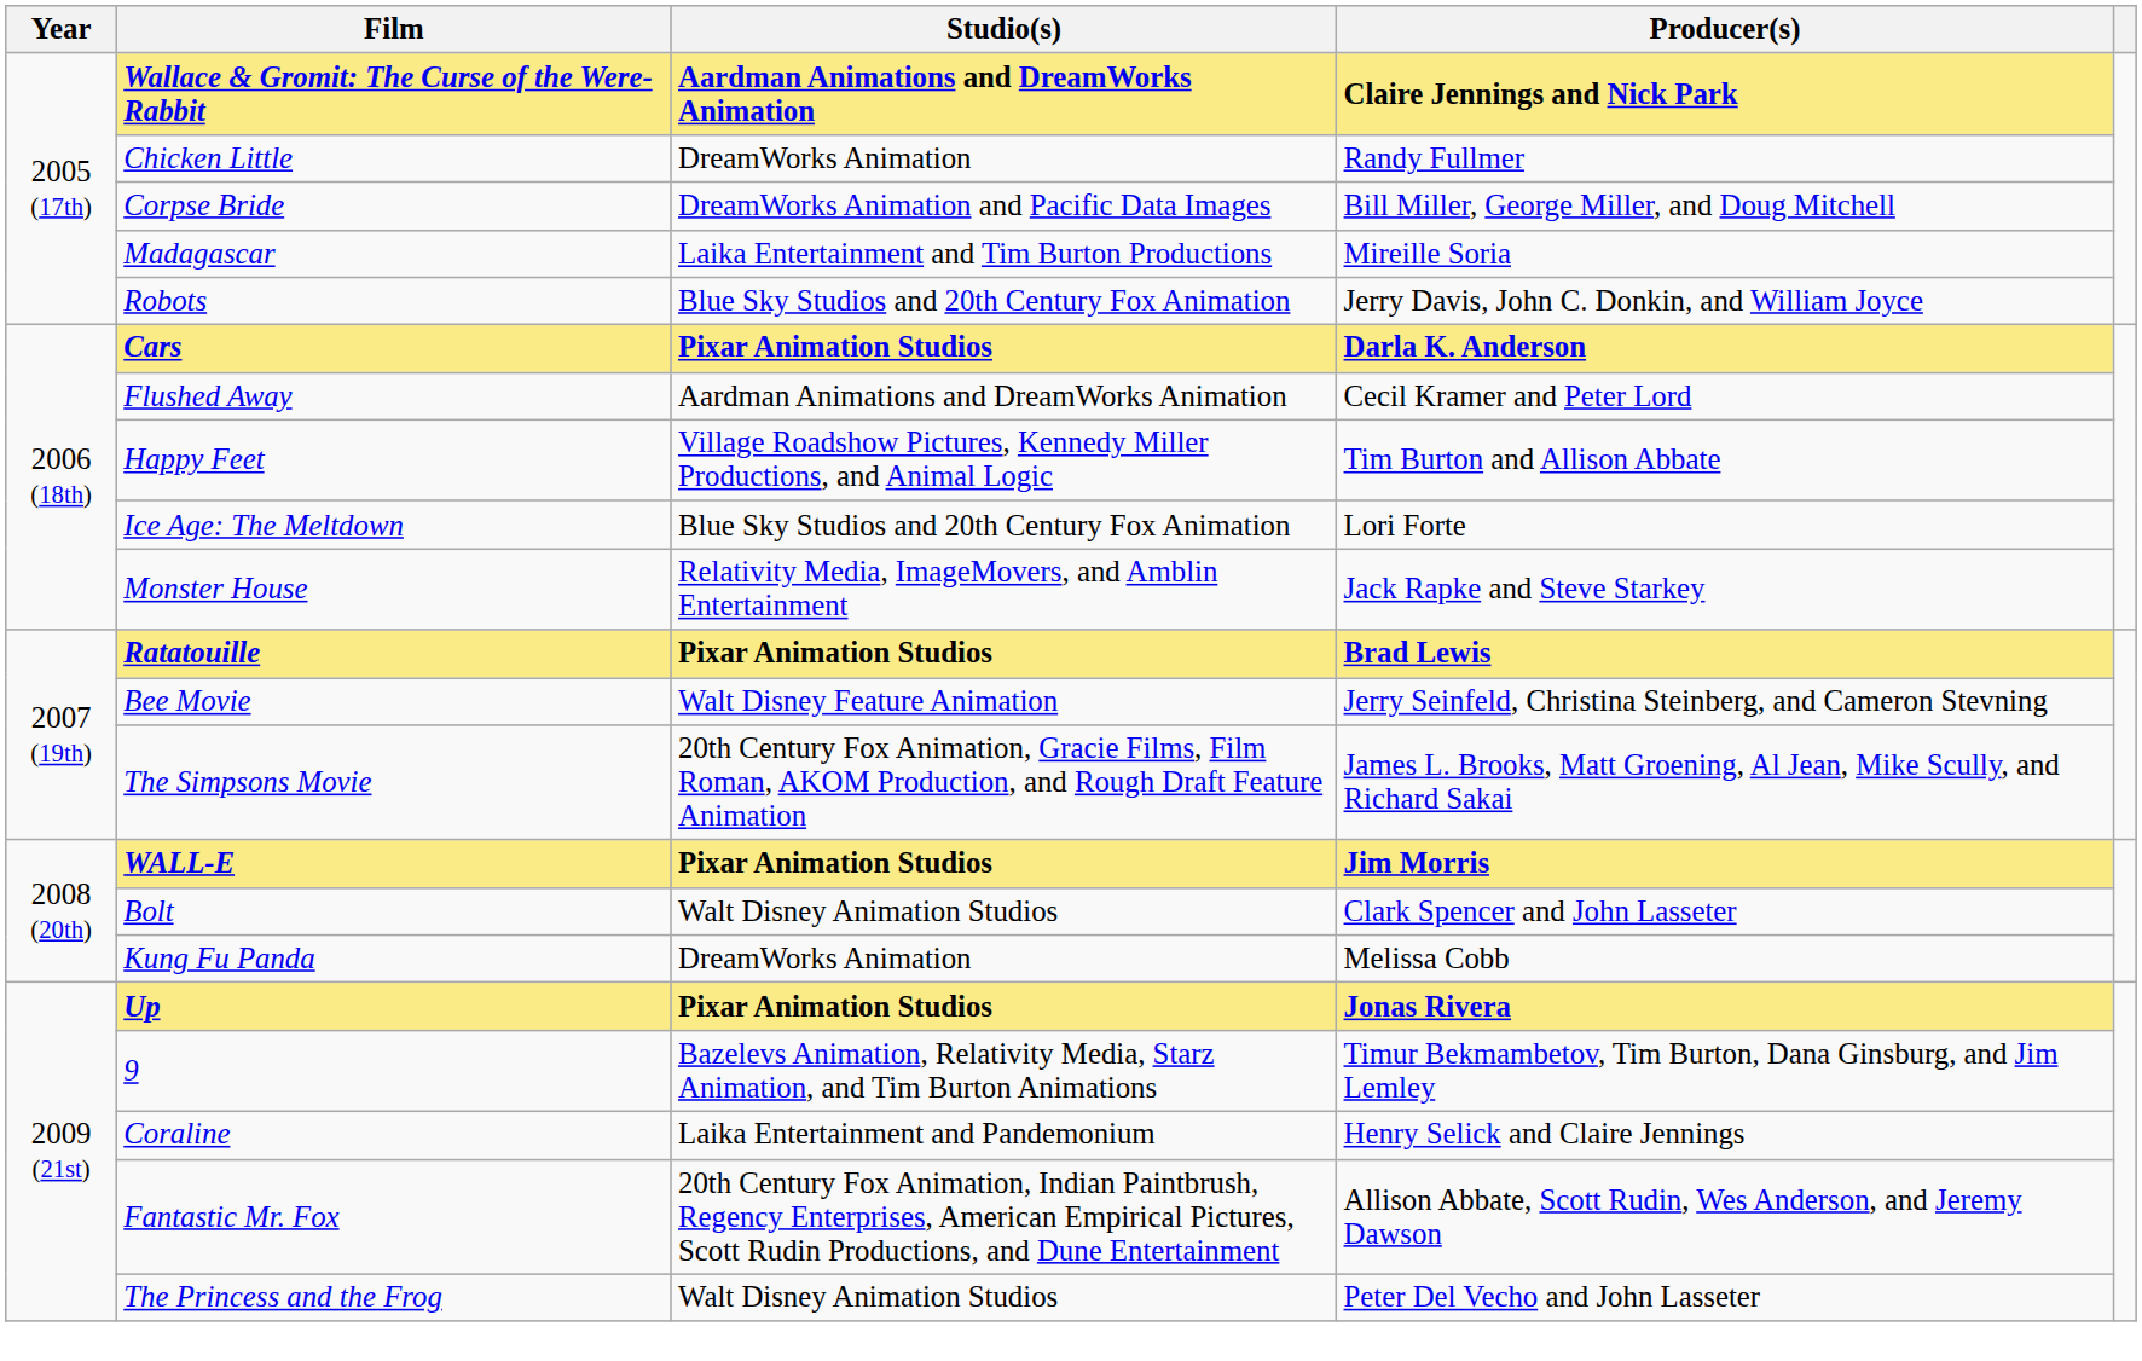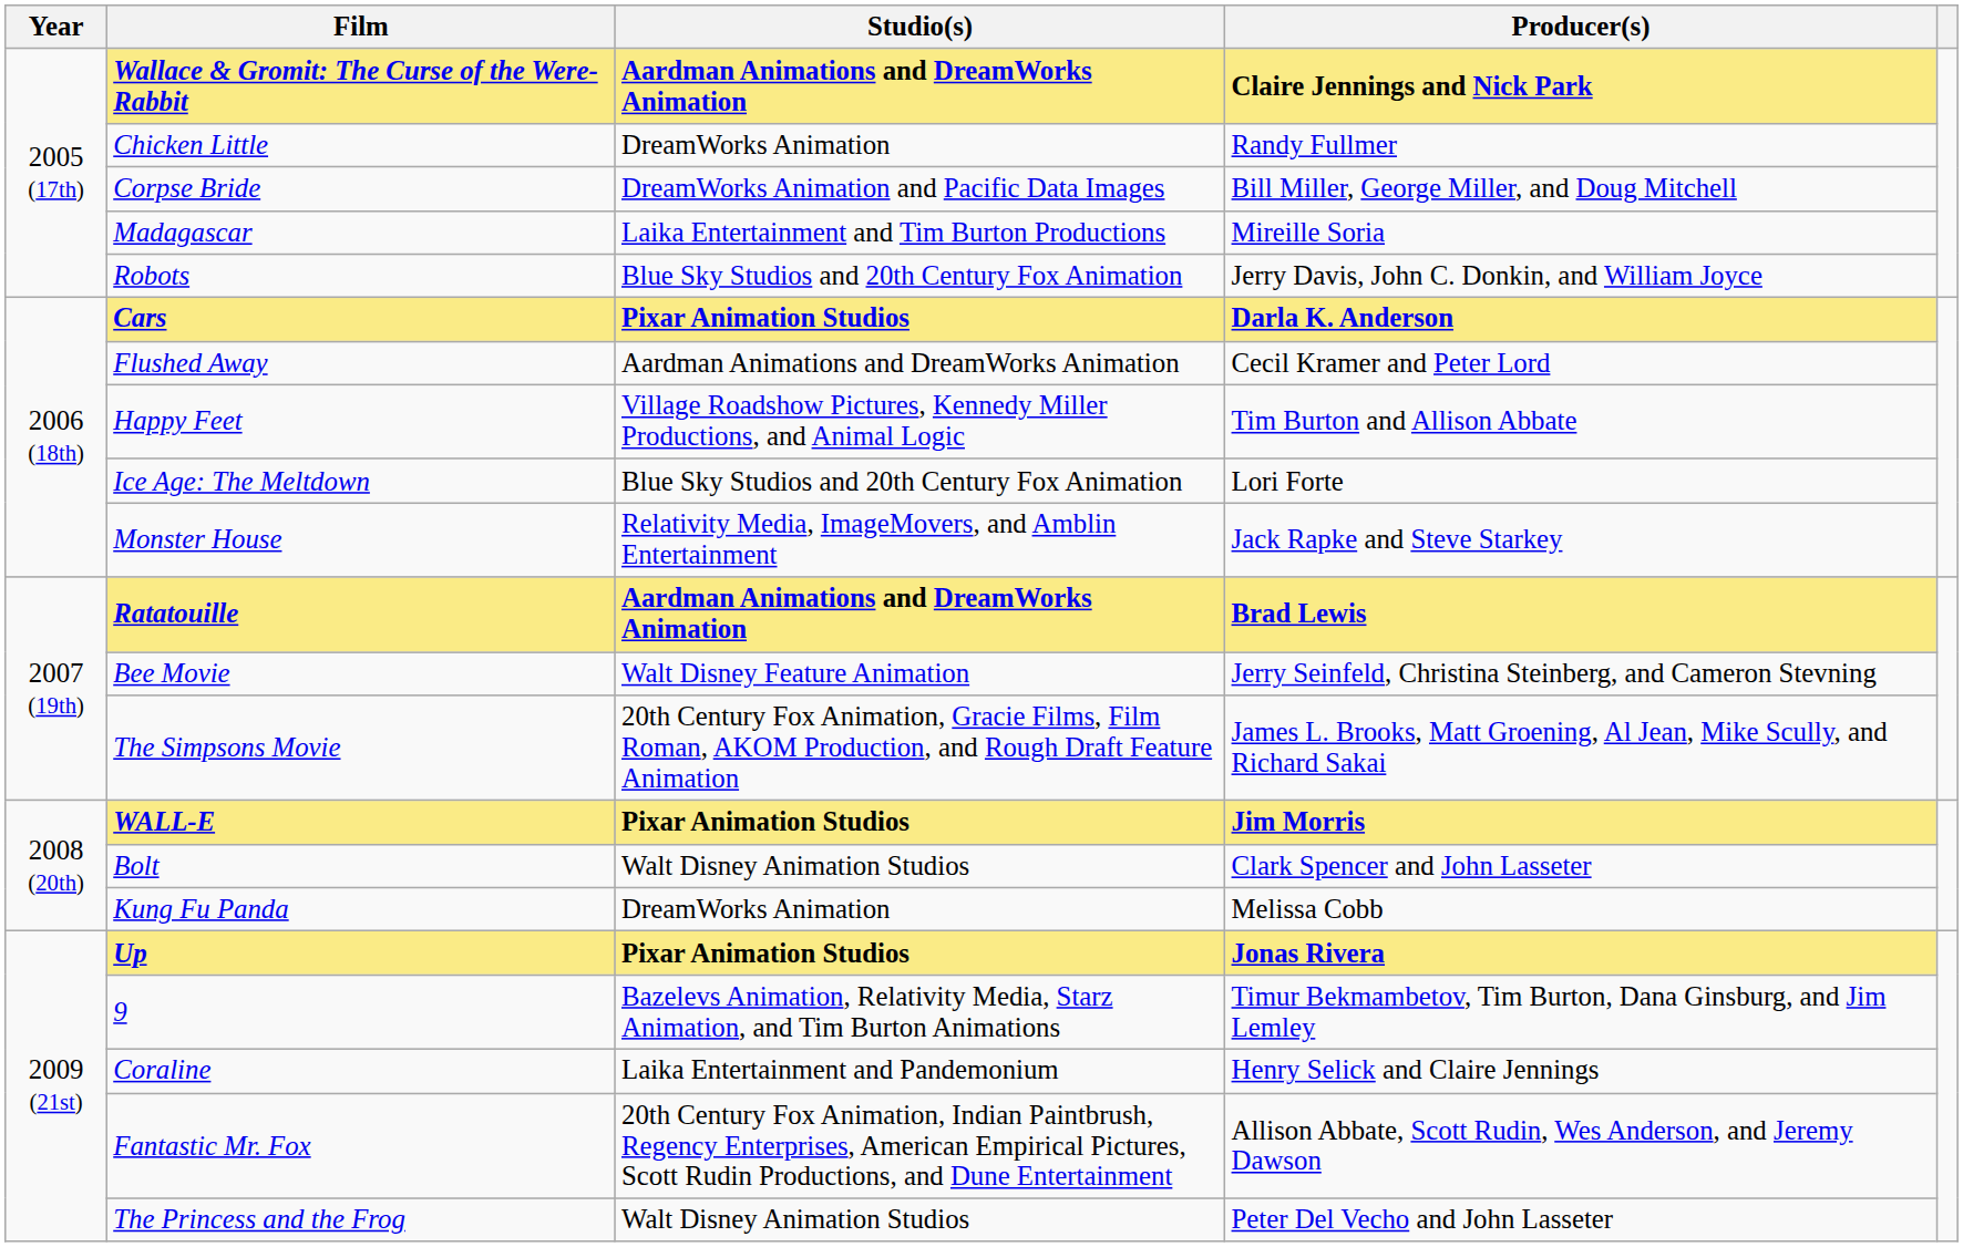Ratatouille | Studio(s): Pixar Animation Studios -> Aardman Animations and DreamWorks Animation
